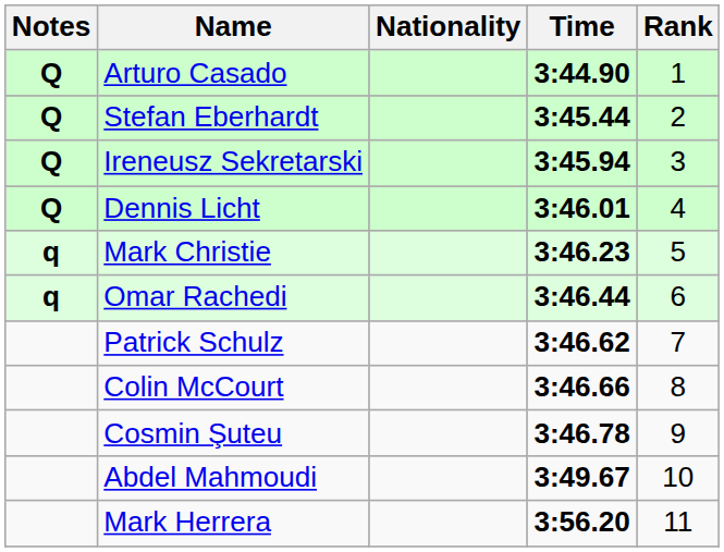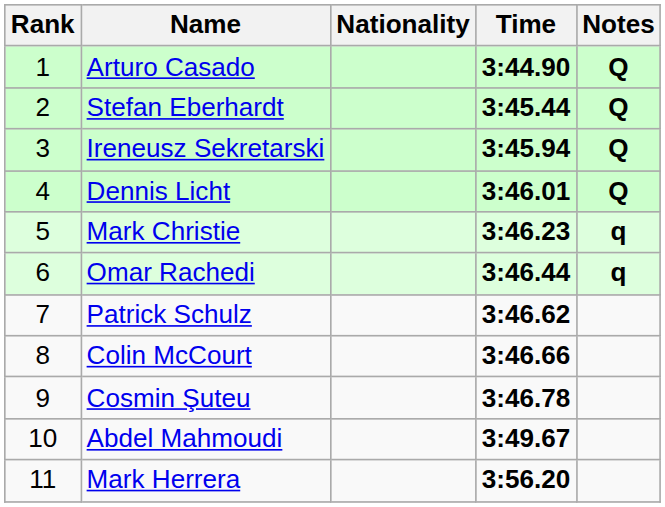columns swapped: Rank <-> Notes
